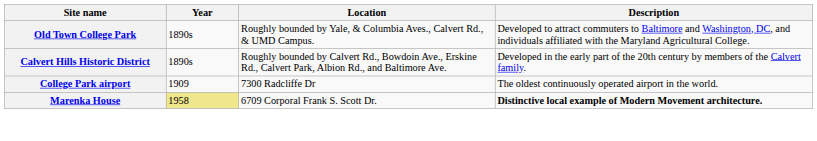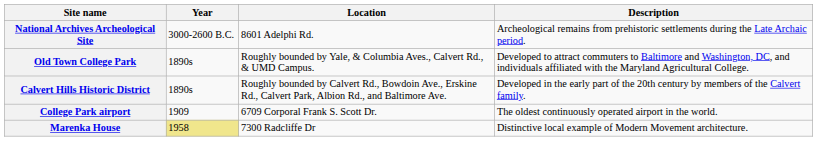+ row: National Archives Archeological Site | 3000-2600 B.C. | 8601 Adelphi Rd. | Archeological remains from prehistoric settlements during the Late Archaic period.
College Park airport | Location: 7300 Radcliffe Dr -> 6709 Corporal Frank S. Scott Dr.
Marenka House | Location: 6709 Corporal Frank S. Scott Dr. -> 7300 Radcliffe Dr
Marenka House | Description: bold -> normal
